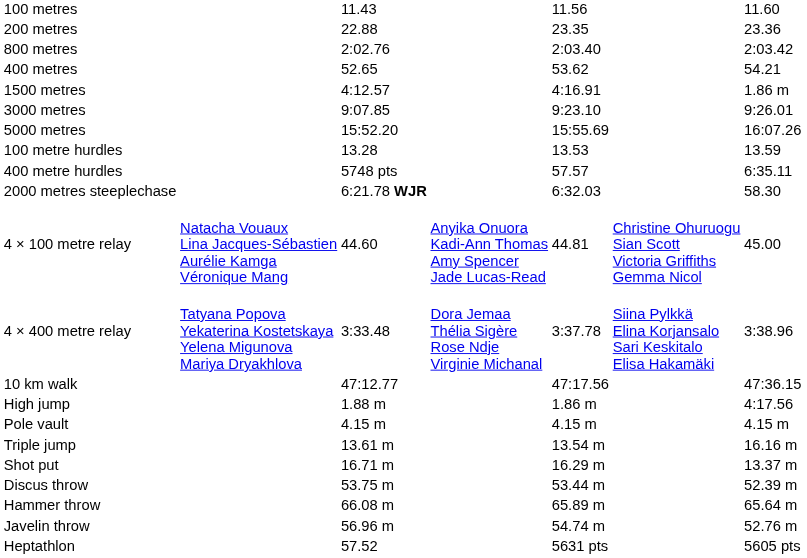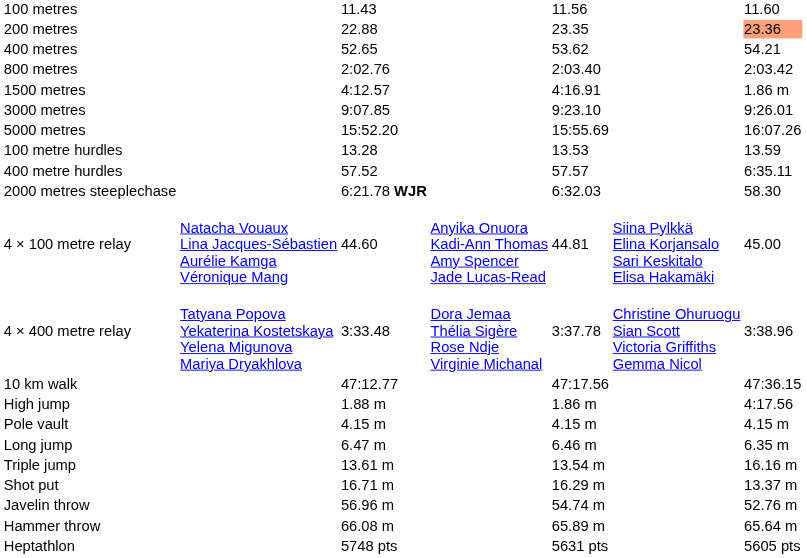200 metres | column 7: no background -> lightsalmon background
rows swapped: 400 metres <-> 800 metres
400 metre hurdles | column 3: 5748 pts -> 57.52
4 × 100 metre relay | column 6: Christine Ohuruogu Sian Scott Victoria Griffiths Gemma Nicol -> Siina Pylkkä Elina Korjansalo Sari Keskitalo Elisa Hakamäki
4 × 400 metre relay | column 6: Siina Pylkkä Elina Korjansalo Sari Keskitalo Elisa Hakamäki -> Christine Ohuruogu Sian Scott Victoria Griffiths Gemma Nicol
+ row: Long jump | 6.47 m | 6.46 m | 6.35 m
- row: Discus throw | 53.75 m | 53.44 m | 52.39 m
rows swapped: Hammer throw <-> Javelin throw
Heptathlon | column 3: 57.52 -> 5748 pts
